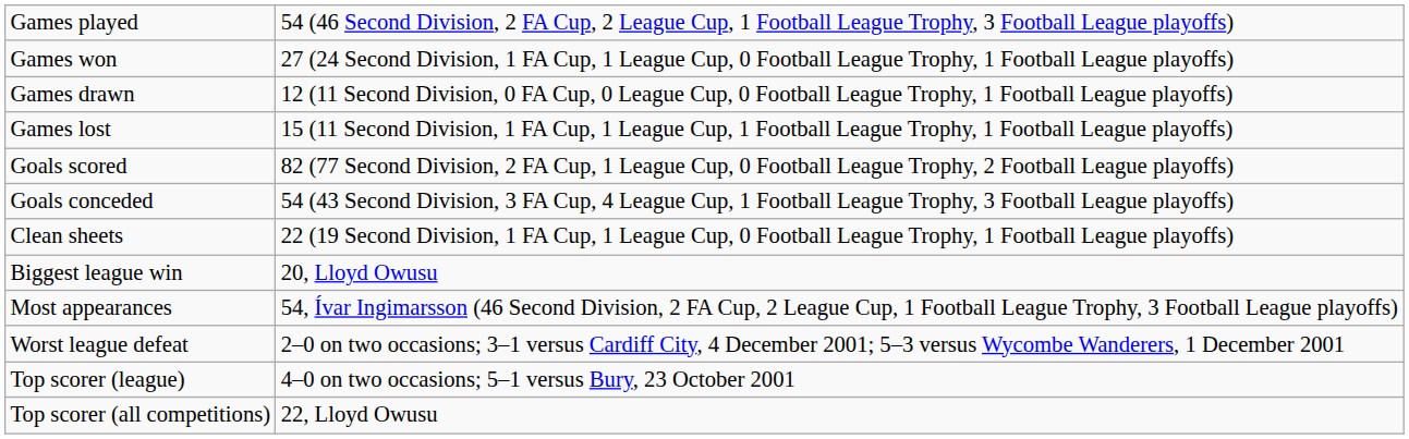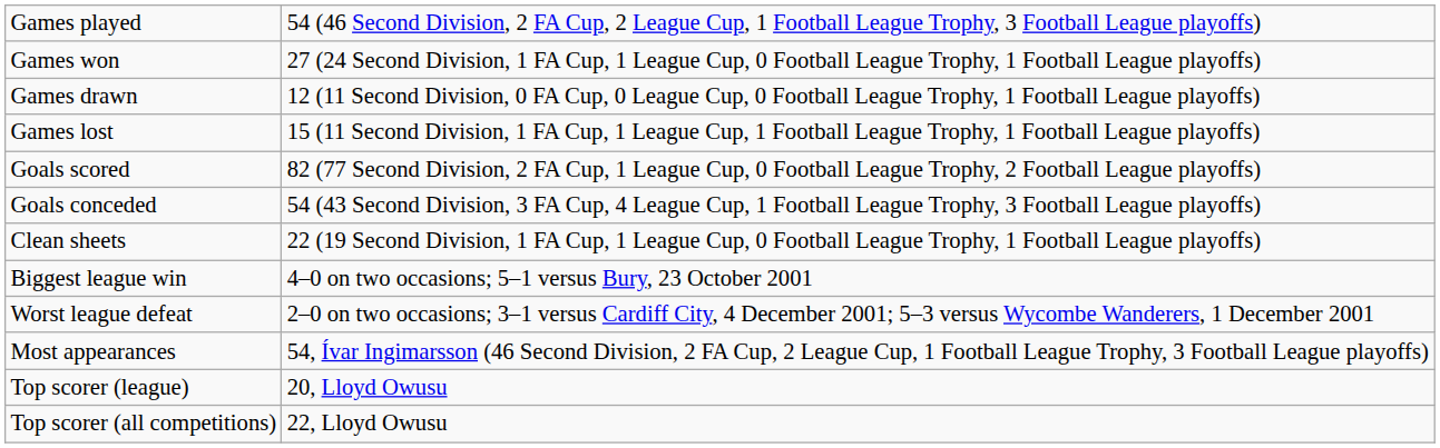Biggest league win | column 2: 20, Lloyd Owusu -> 4–0 on two occasions; 5–1 versus Bury, 23 October 2001
rows swapped: Worst league defeat <-> Most appearances
Top scorer (league) | column 2: 4–0 on two occasions; 5–1 versus Bury, 23 October 2001 -> 20, Lloyd Owusu
